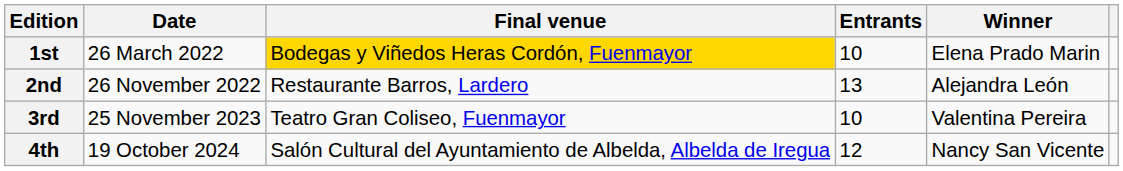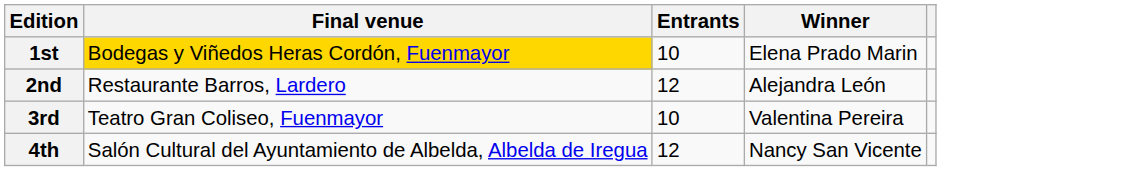- column: Date | 26 March 2022 | 26 November 2022 | 25 November 2023 | 19 October 2024
2nd | Entrants: 13 -> 12
